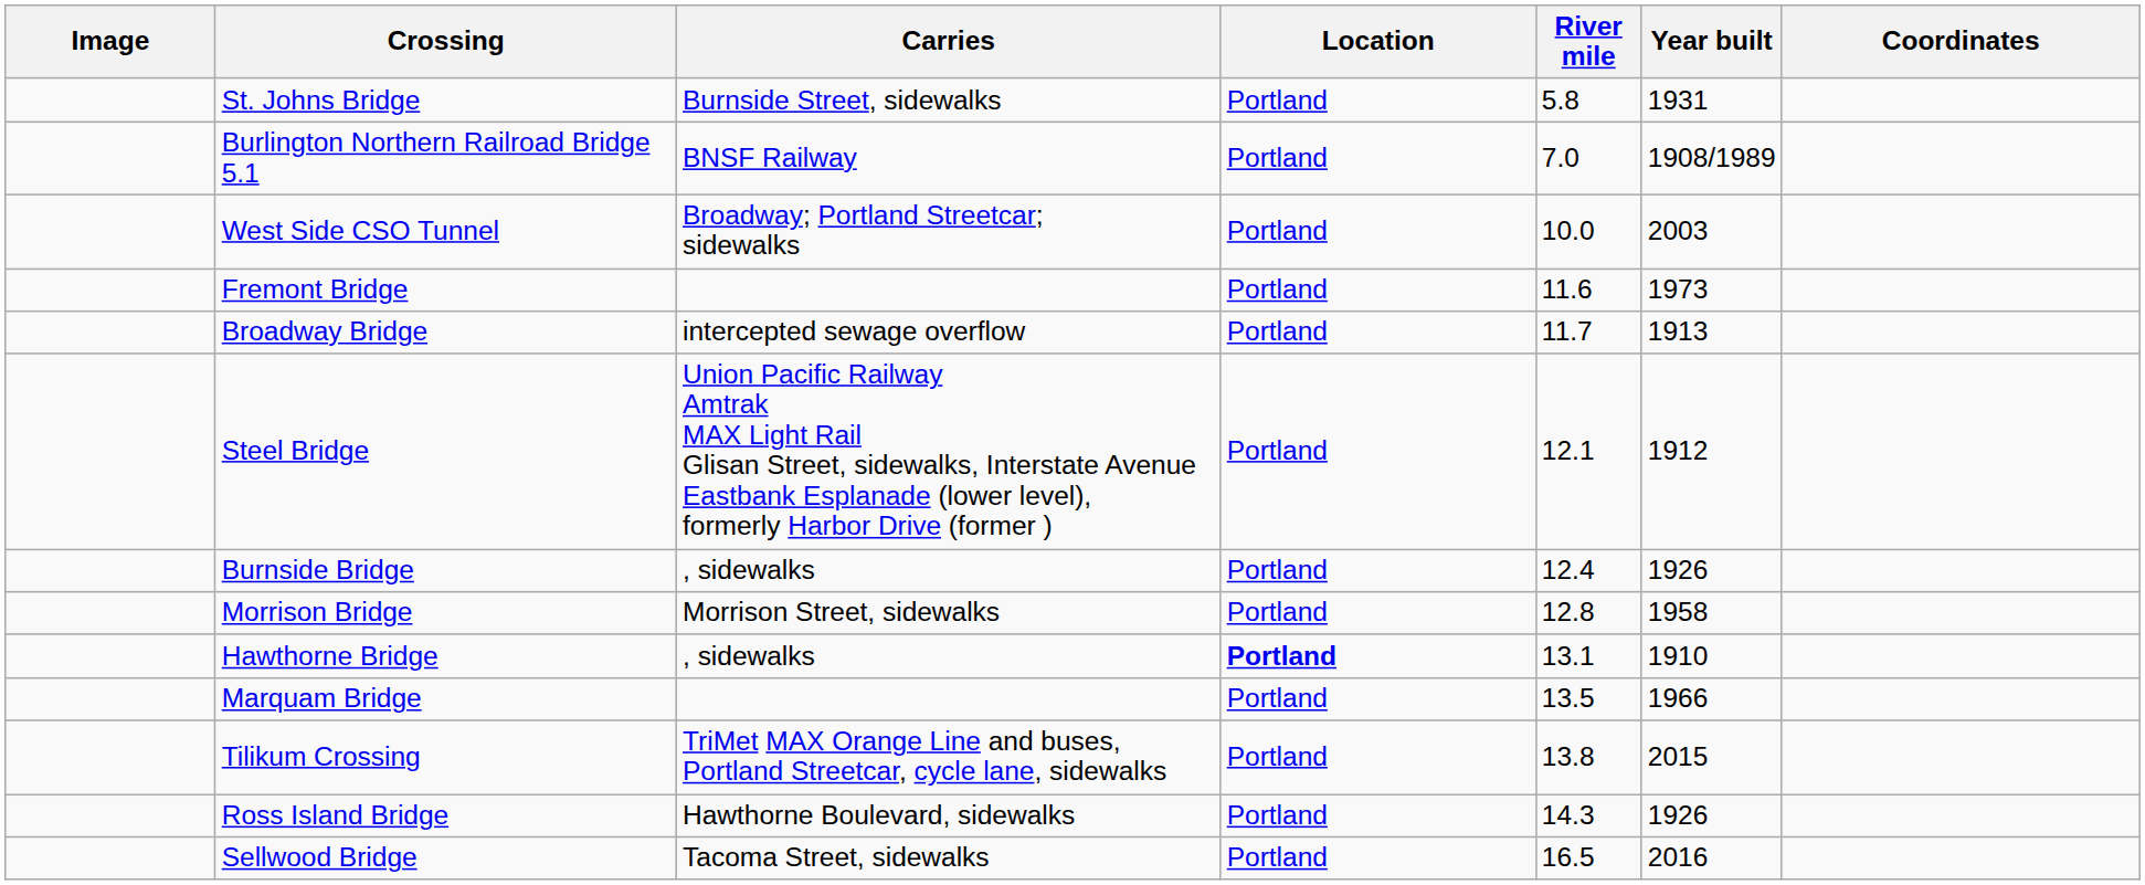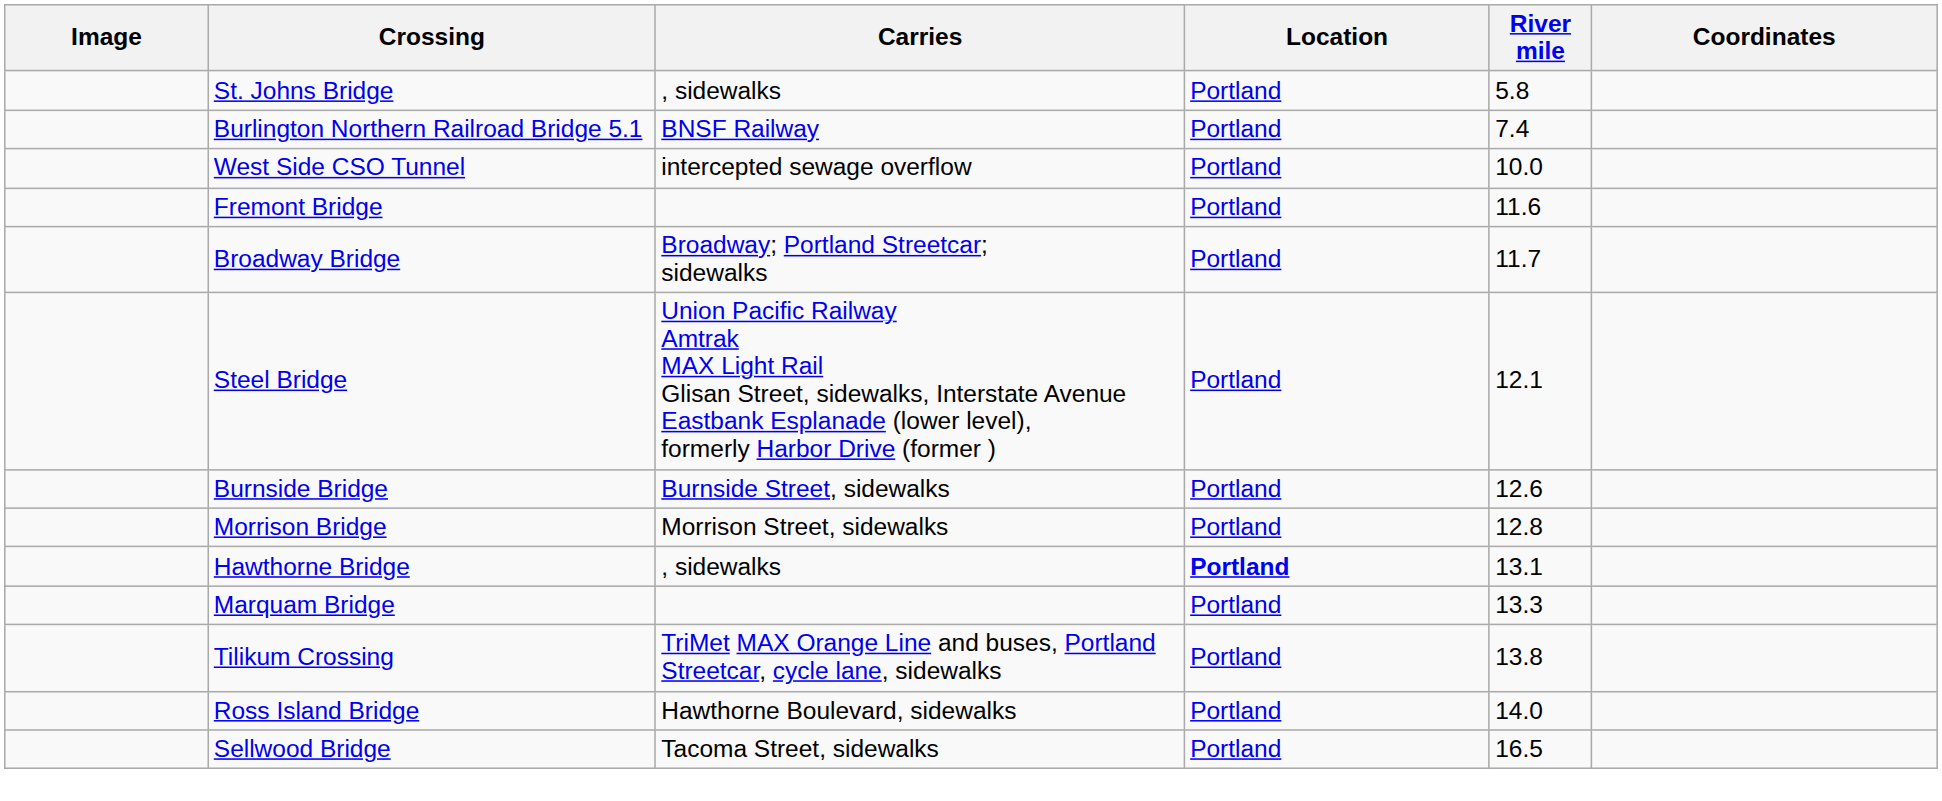- column: Year built | 1931 | 1908/1989 | 2003 | 1973 | 1913 | 1912 | 1926 | 1958 | 1910 | 1966 | 2015 | 1926 | 2016
St. Johns Bridge | Carries: Burnside Street, sidewalks -> , sidewalks
Burlington Northern Railroad Bridge 5.1 | River mile: 7.0 -> 7.4
West Side CSO Tunnel | Carries: Broadway; Portland Streetcar; sidewalks -> intercepted sewage overflow
Broadway Bridge | Carries: intercepted sewage overflow -> Broadway; Portland Streetcar; sidewalks
Burnside Bridge | Carries: , sidewalks -> Burnside Street, sidewalks
Burnside Bridge | River mile: 12.4 -> 12.6
Marquam Bridge | River mile: 13.5 -> 13.3
Ross Island Bridge | River mile: 14.3 -> 14.0
